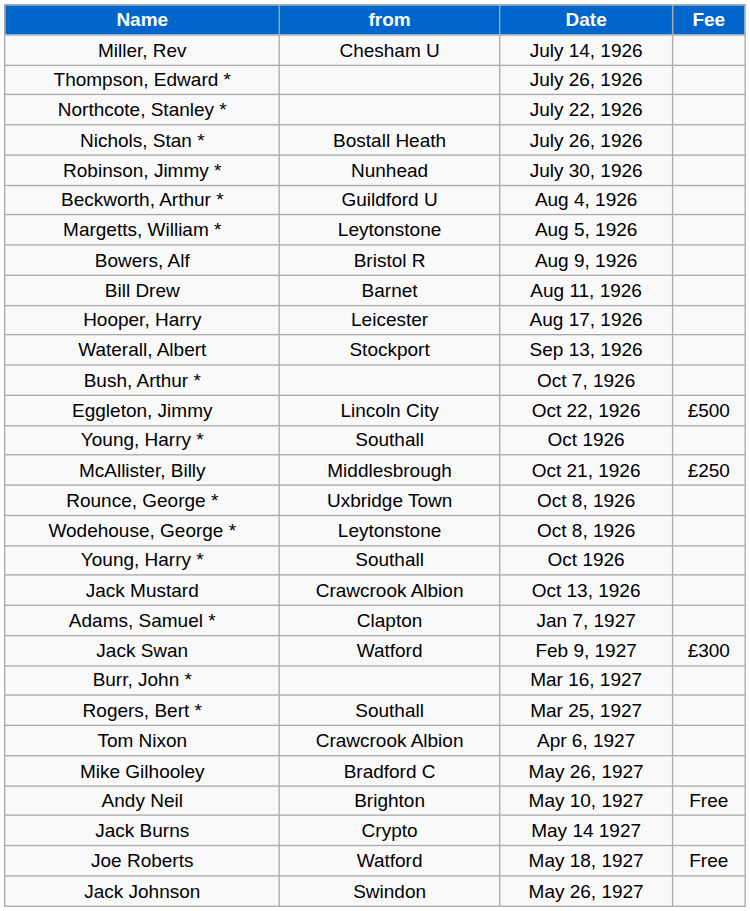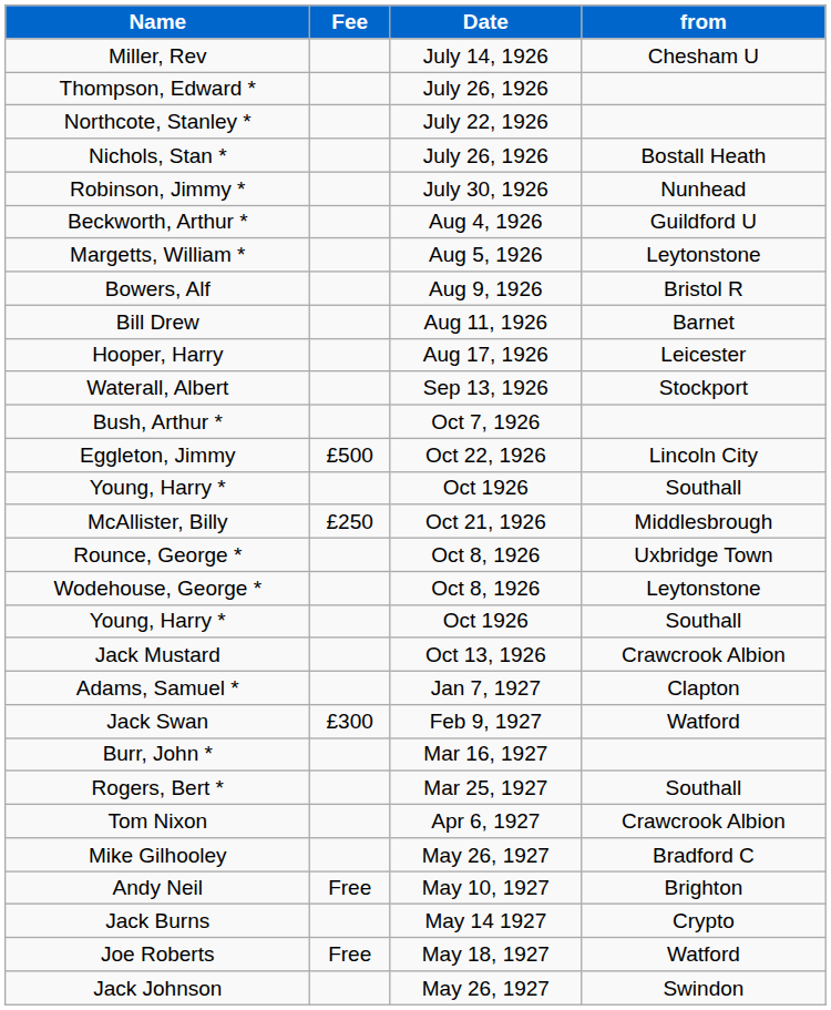columns swapped: from <-> Fee
